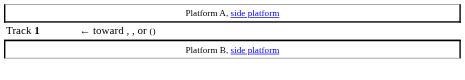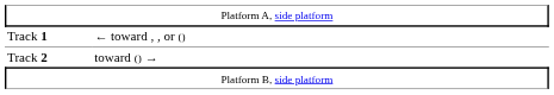+ row: Track 2 | toward () →
